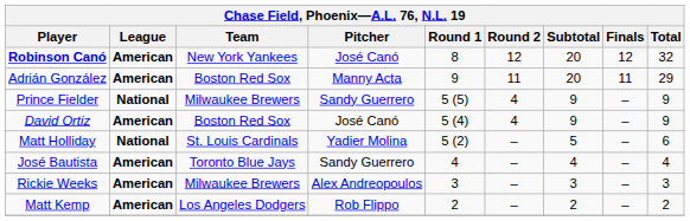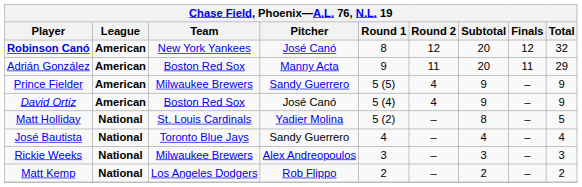Prince Fielder | League: National -> American
Matt Holliday | Subtotal: 5 -> 8
Matt Holliday | Total: 6 -> 5
José Bautista | League: American -> National
Rickie Weeks | League: American -> National
Matt Kemp | League: American -> National
